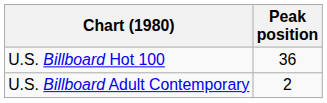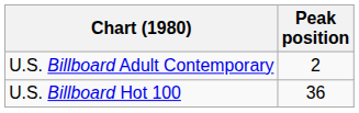rows swapped: U.S. Billboard Hot 100 <-> U.S. Billboard Adult Contemporary
